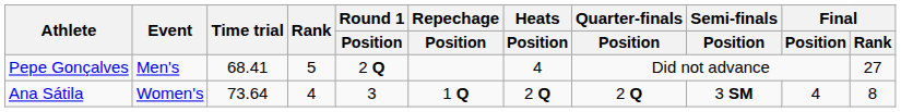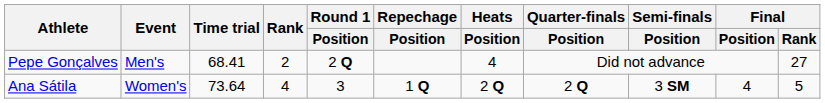Pepe Gonçalves | Rank: 5 -> 2
Ana Sátila | Final / Rank: 8 -> 5
